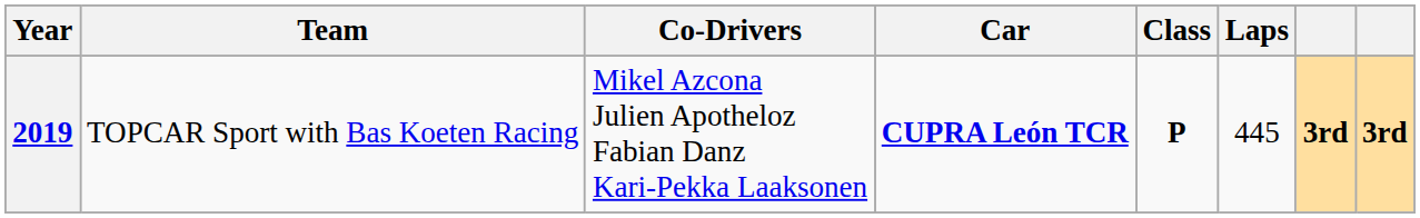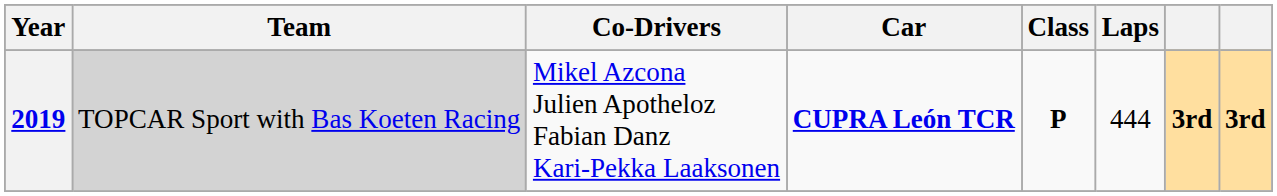2019 | Team: no background -> lightgrey background
2019 | Laps: 445 -> 444
